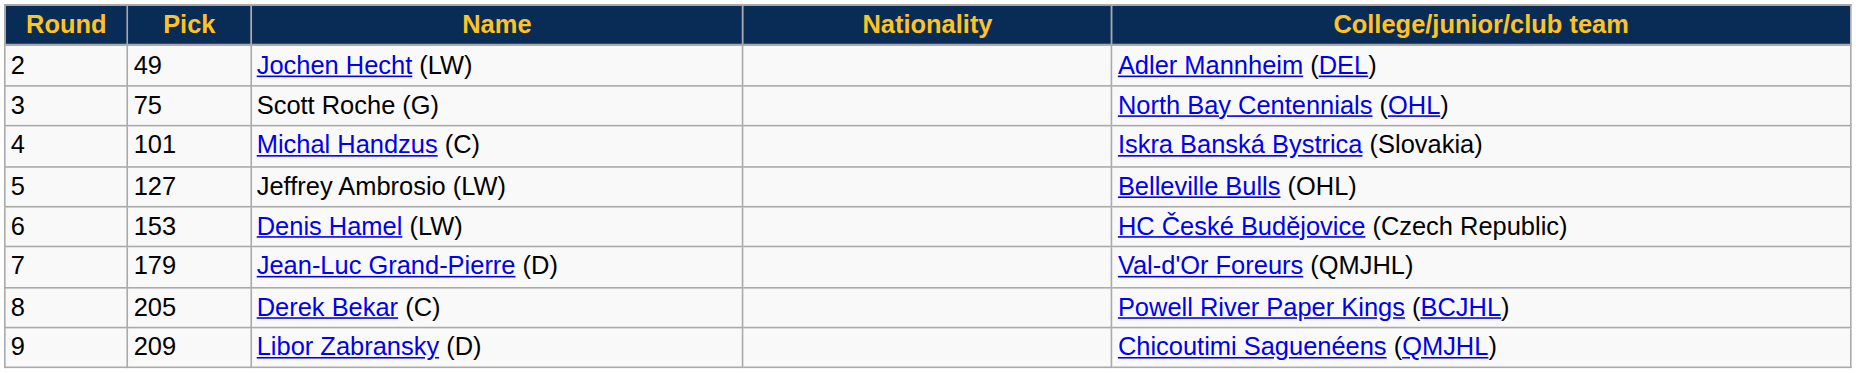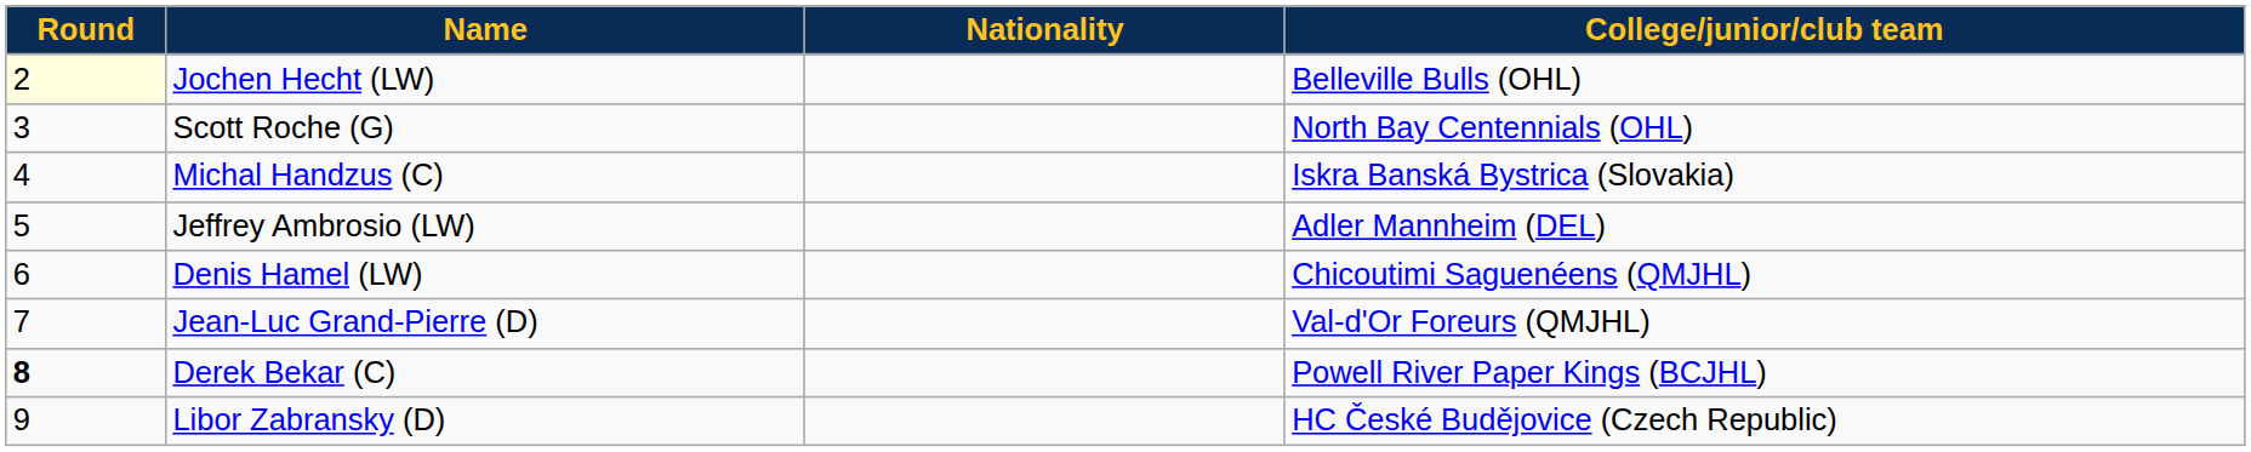- column: Pick | 49 | 75 | 101 | 127 | 153 | 179 | 205 | 209
Jochen Hecht (LW) | Round: no background -> lightyellow background
Jochen Hecht (LW) | College/junior/club team: Adler Mannheim (DEL) -> Belleville Bulls (OHL)
Jeffrey Ambrosio (LW) | College/junior/club team: Belleville Bulls (OHL) -> Adler Mannheim (DEL)
Denis Hamel (LW) | College/junior/club team: HC České Budějovice (Czech Republic) -> Chicoutimi Saguenéens (QMJHL)
Derek Bekar (C) | Round: normal -> bold
Libor Zabransky (D) | College/junior/club team: Chicoutimi Saguenéens (QMJHL) -> HC České Budějovice (Czech Republic)
